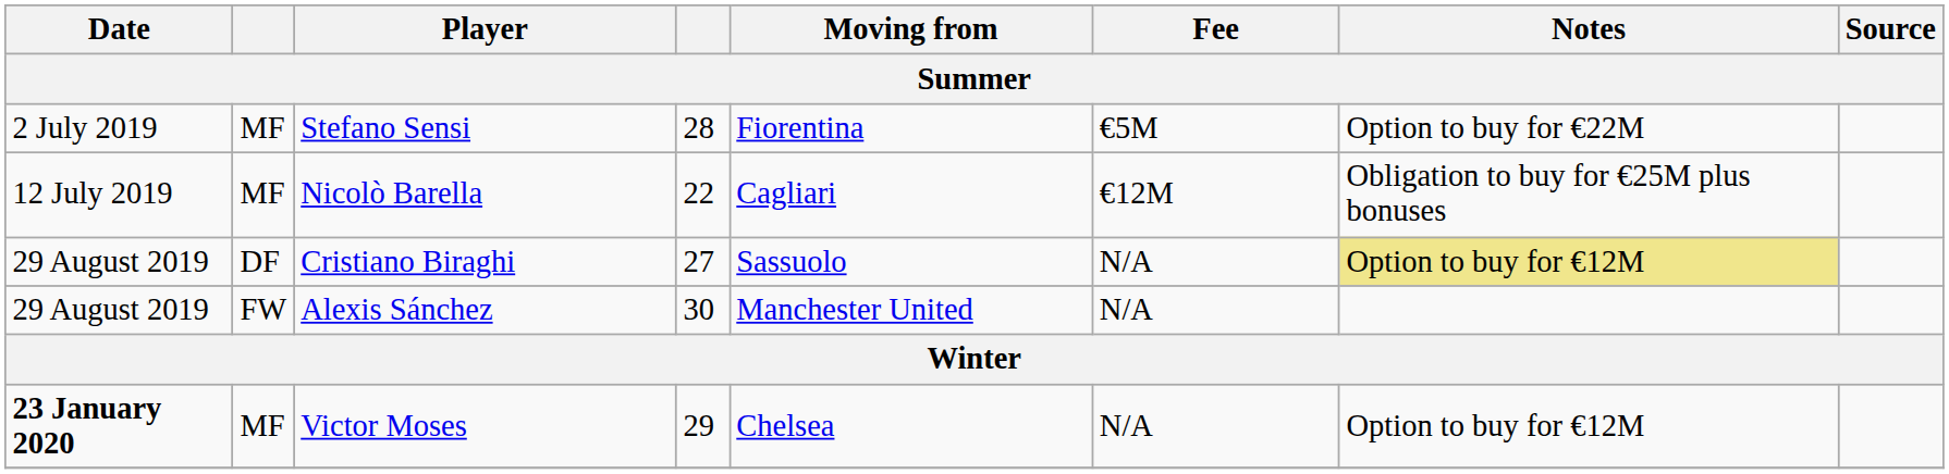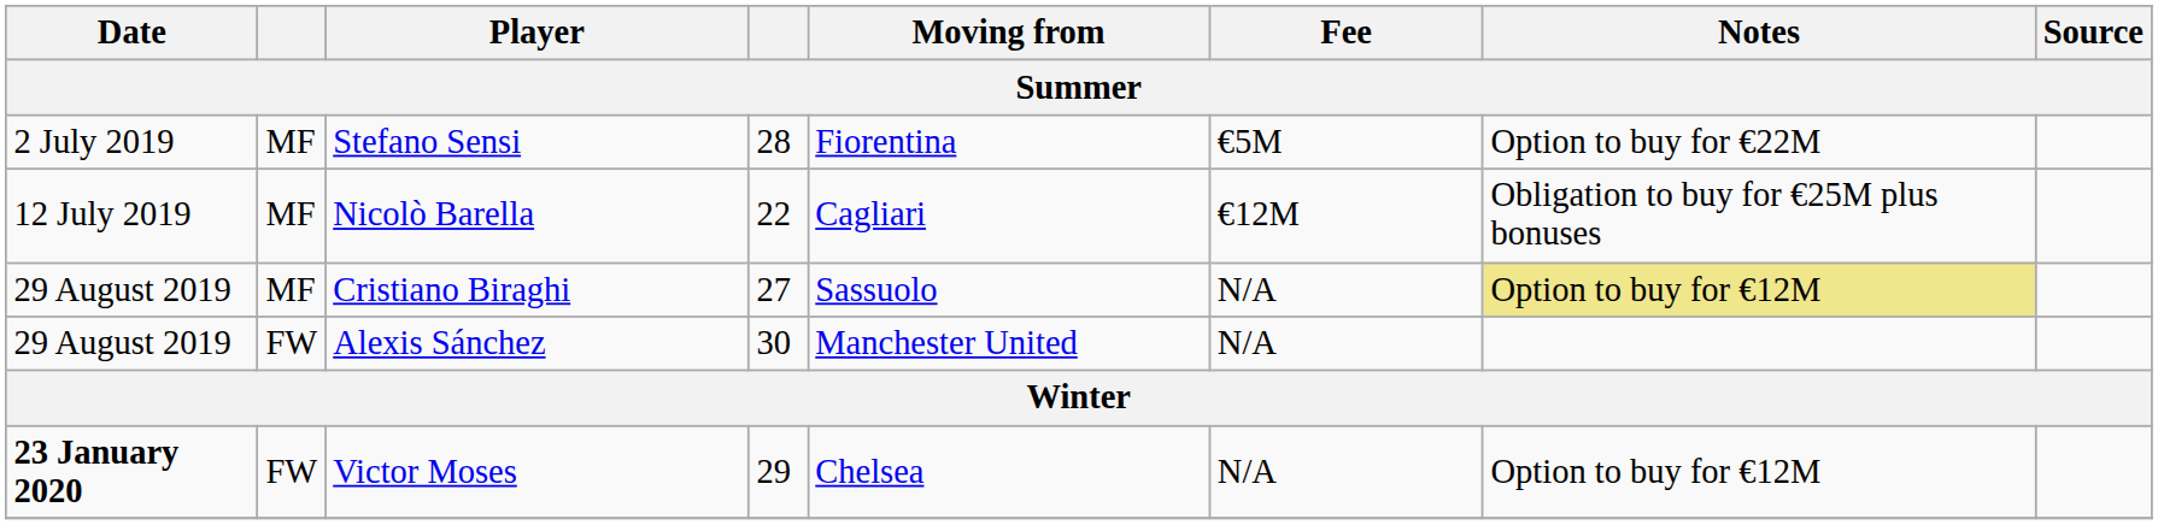Cristiano Biraghi | column 2: DF -> MF
Victor Moses | column 2: MF -> FW
